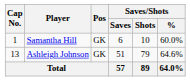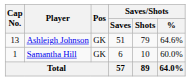rows swapped: Samantha Hill <-> Ashleigh Johnson
